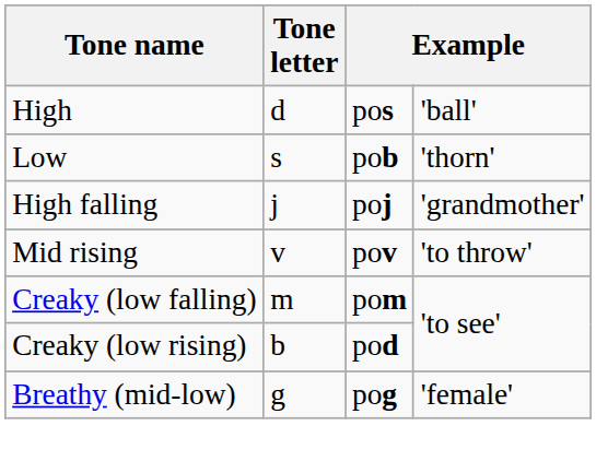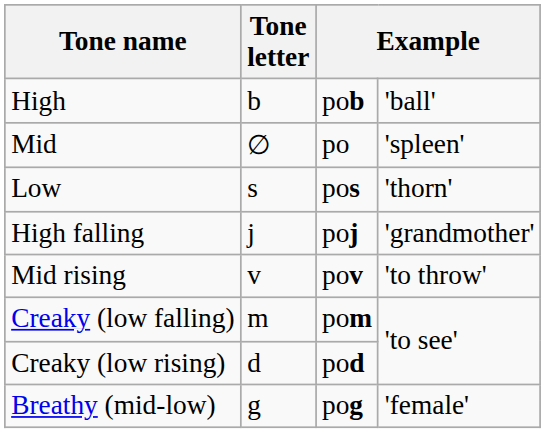High | Tone letter: d -> b
High | column 3: pos -> pob
+ row: Mid | ∅ | po | 'spleen'
Low | column 3: pob -> pos
Creaky (low rising) | Tone letter: b -> d
